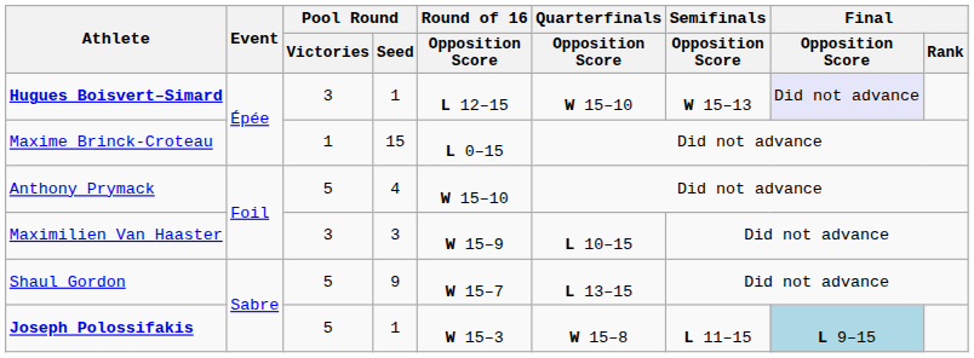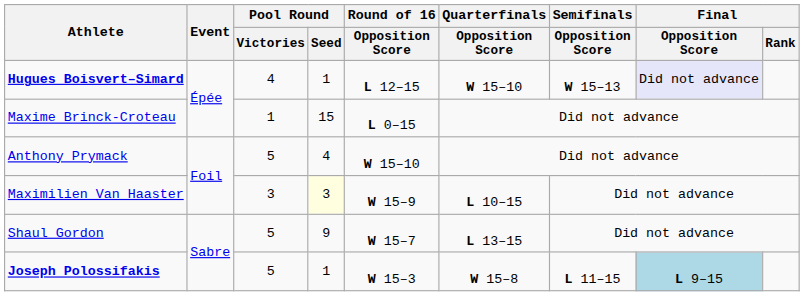Hugues Boisvert–Simard | Pool Round / Victories: 3 -> 4
Maximilien Van Haaster | Pool Round / Seed: no background -> lightyellow background
